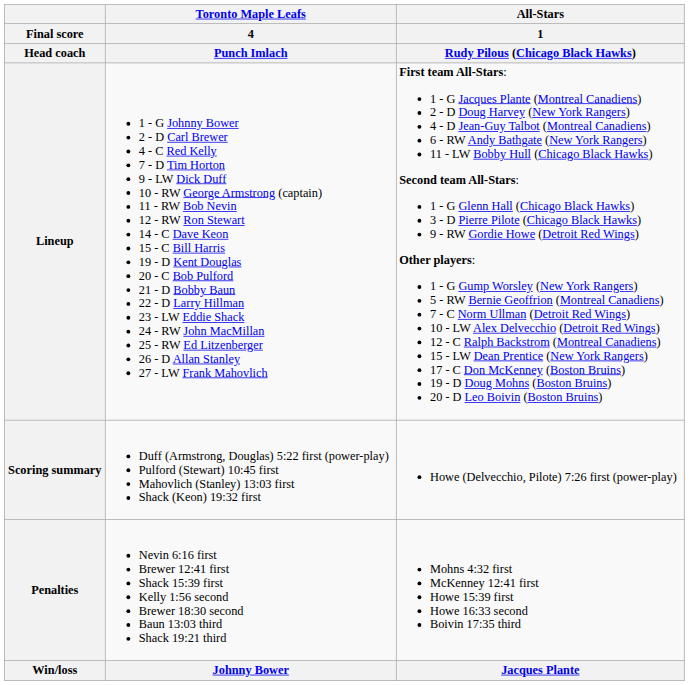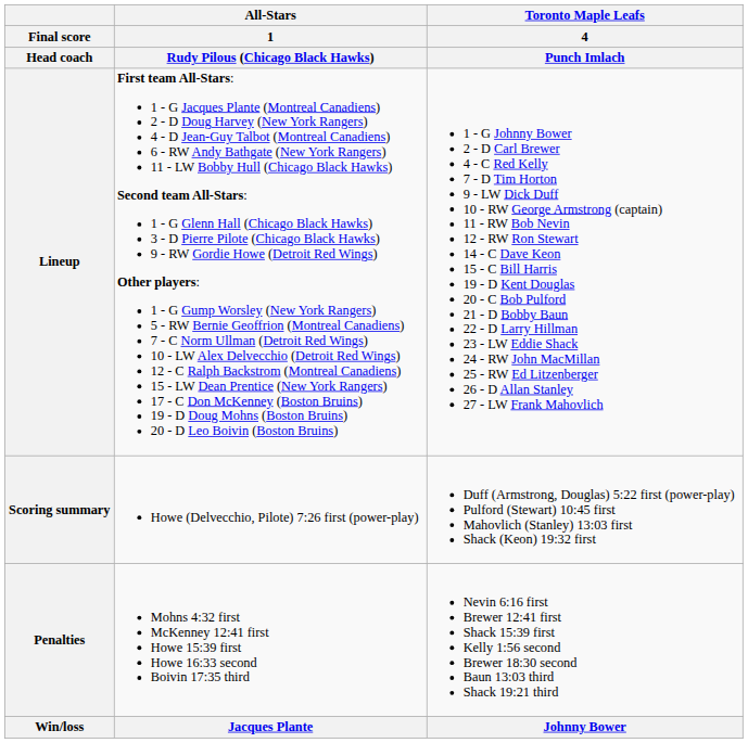columns swapped: Toronto Maple Leafs / 4 / Punch Imlach <-> All-Stars / 1 / Rudy Pilous (Chicago Black Hawks)
